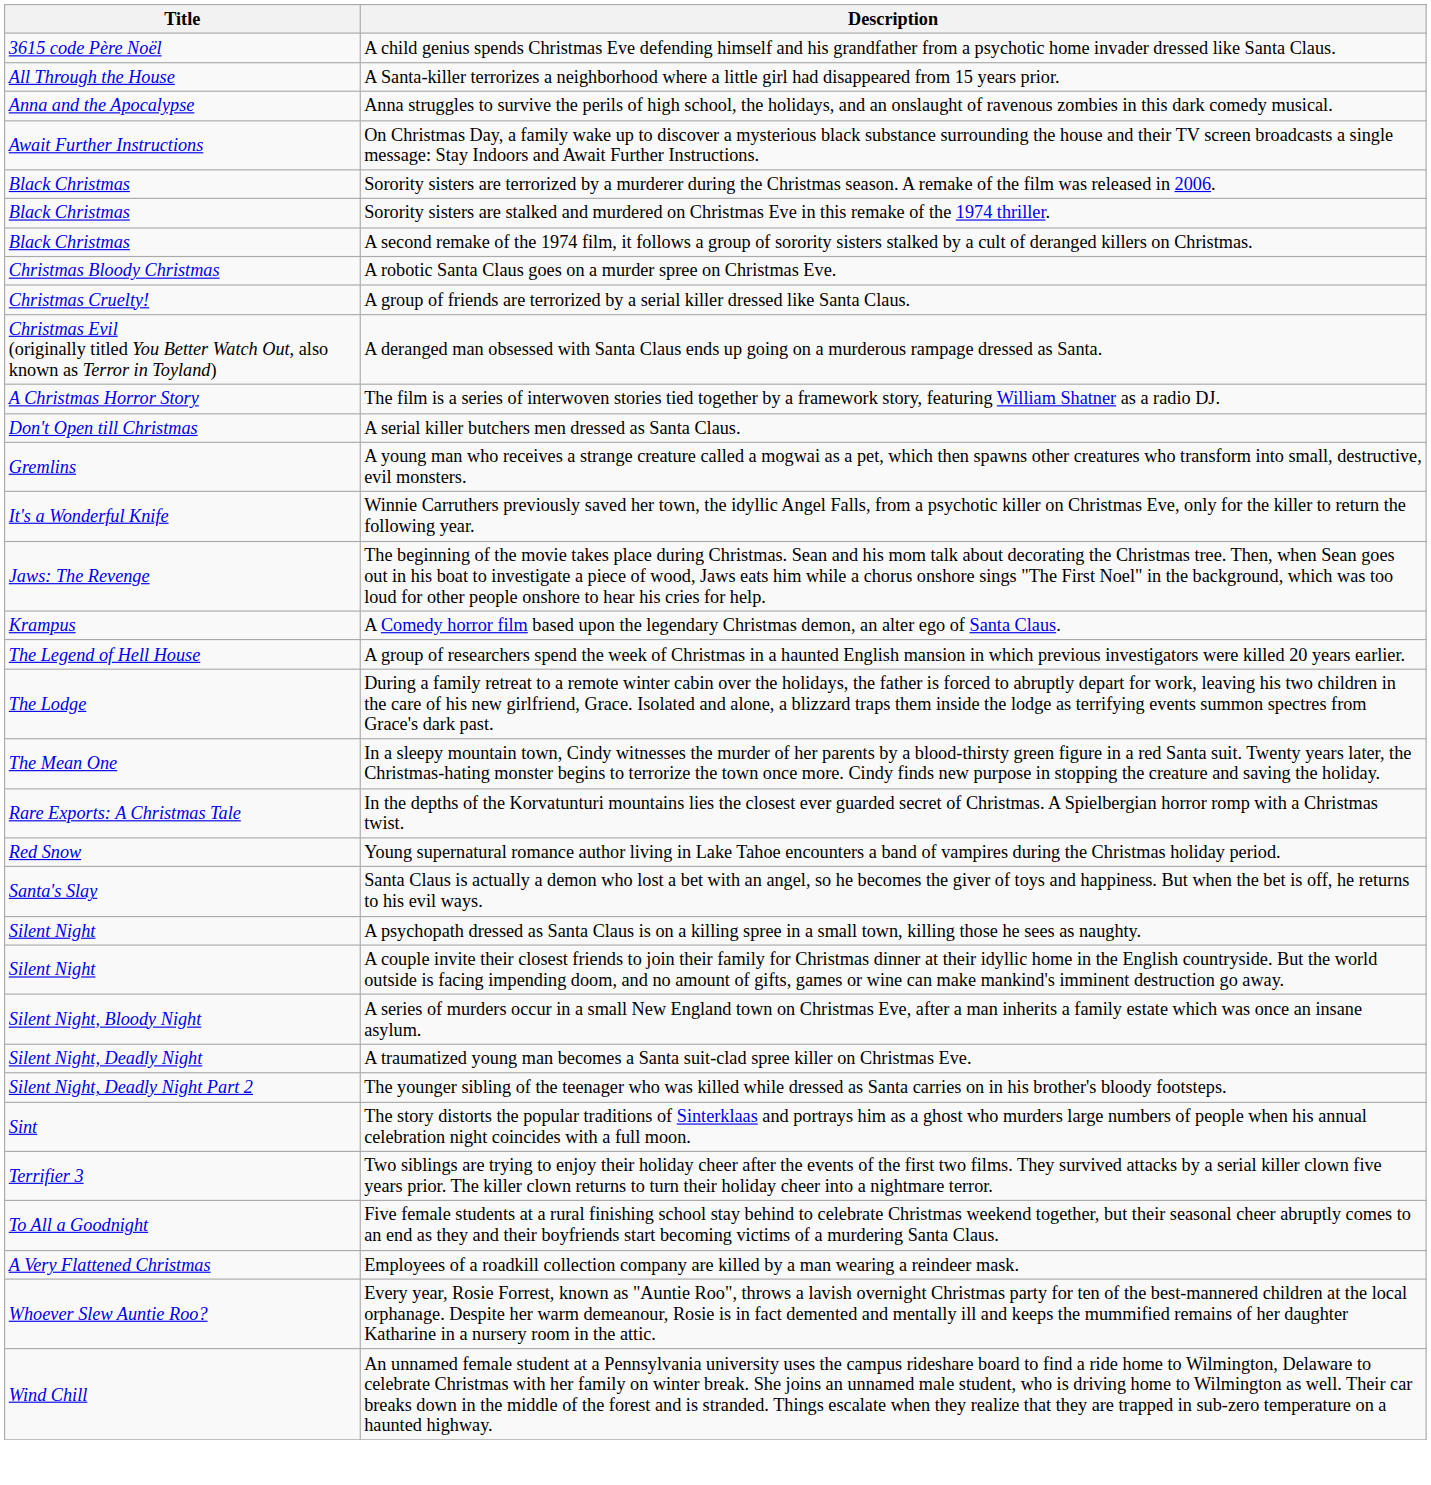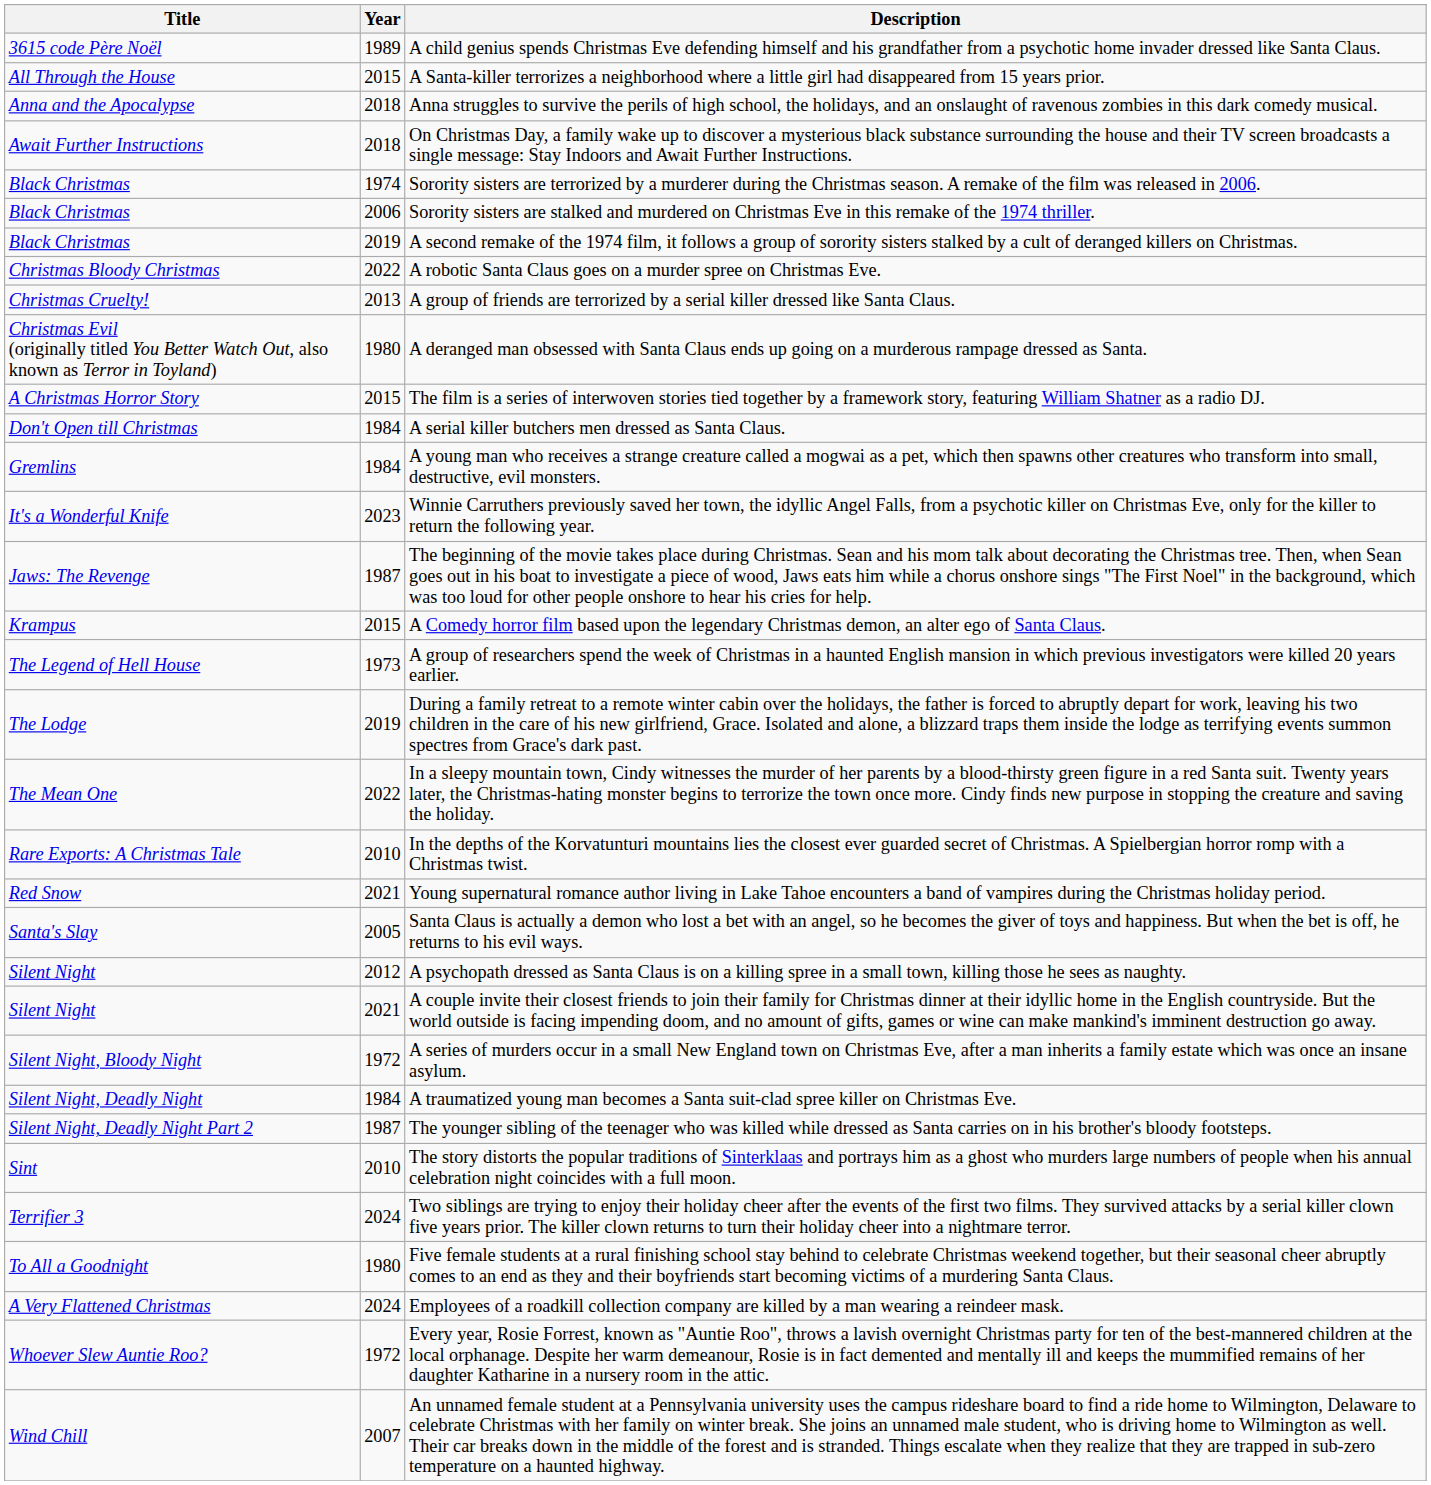+ column: Year | 1989 | 2015 | 2018 | 2018 | 1974 | 2006 | 2019 | 2022 | 2013 | 1980 | 2015 | 1984 | 1984 | 2023 | 1987 | 2015 | 1973 | 2019 | 2022 | 2010 | 2021 | 2005 | 2012 | 2021 | 1972 | 1984 | 1987 | 2010 | 2024 | 1980 | 2024 | 1972 | 2007
